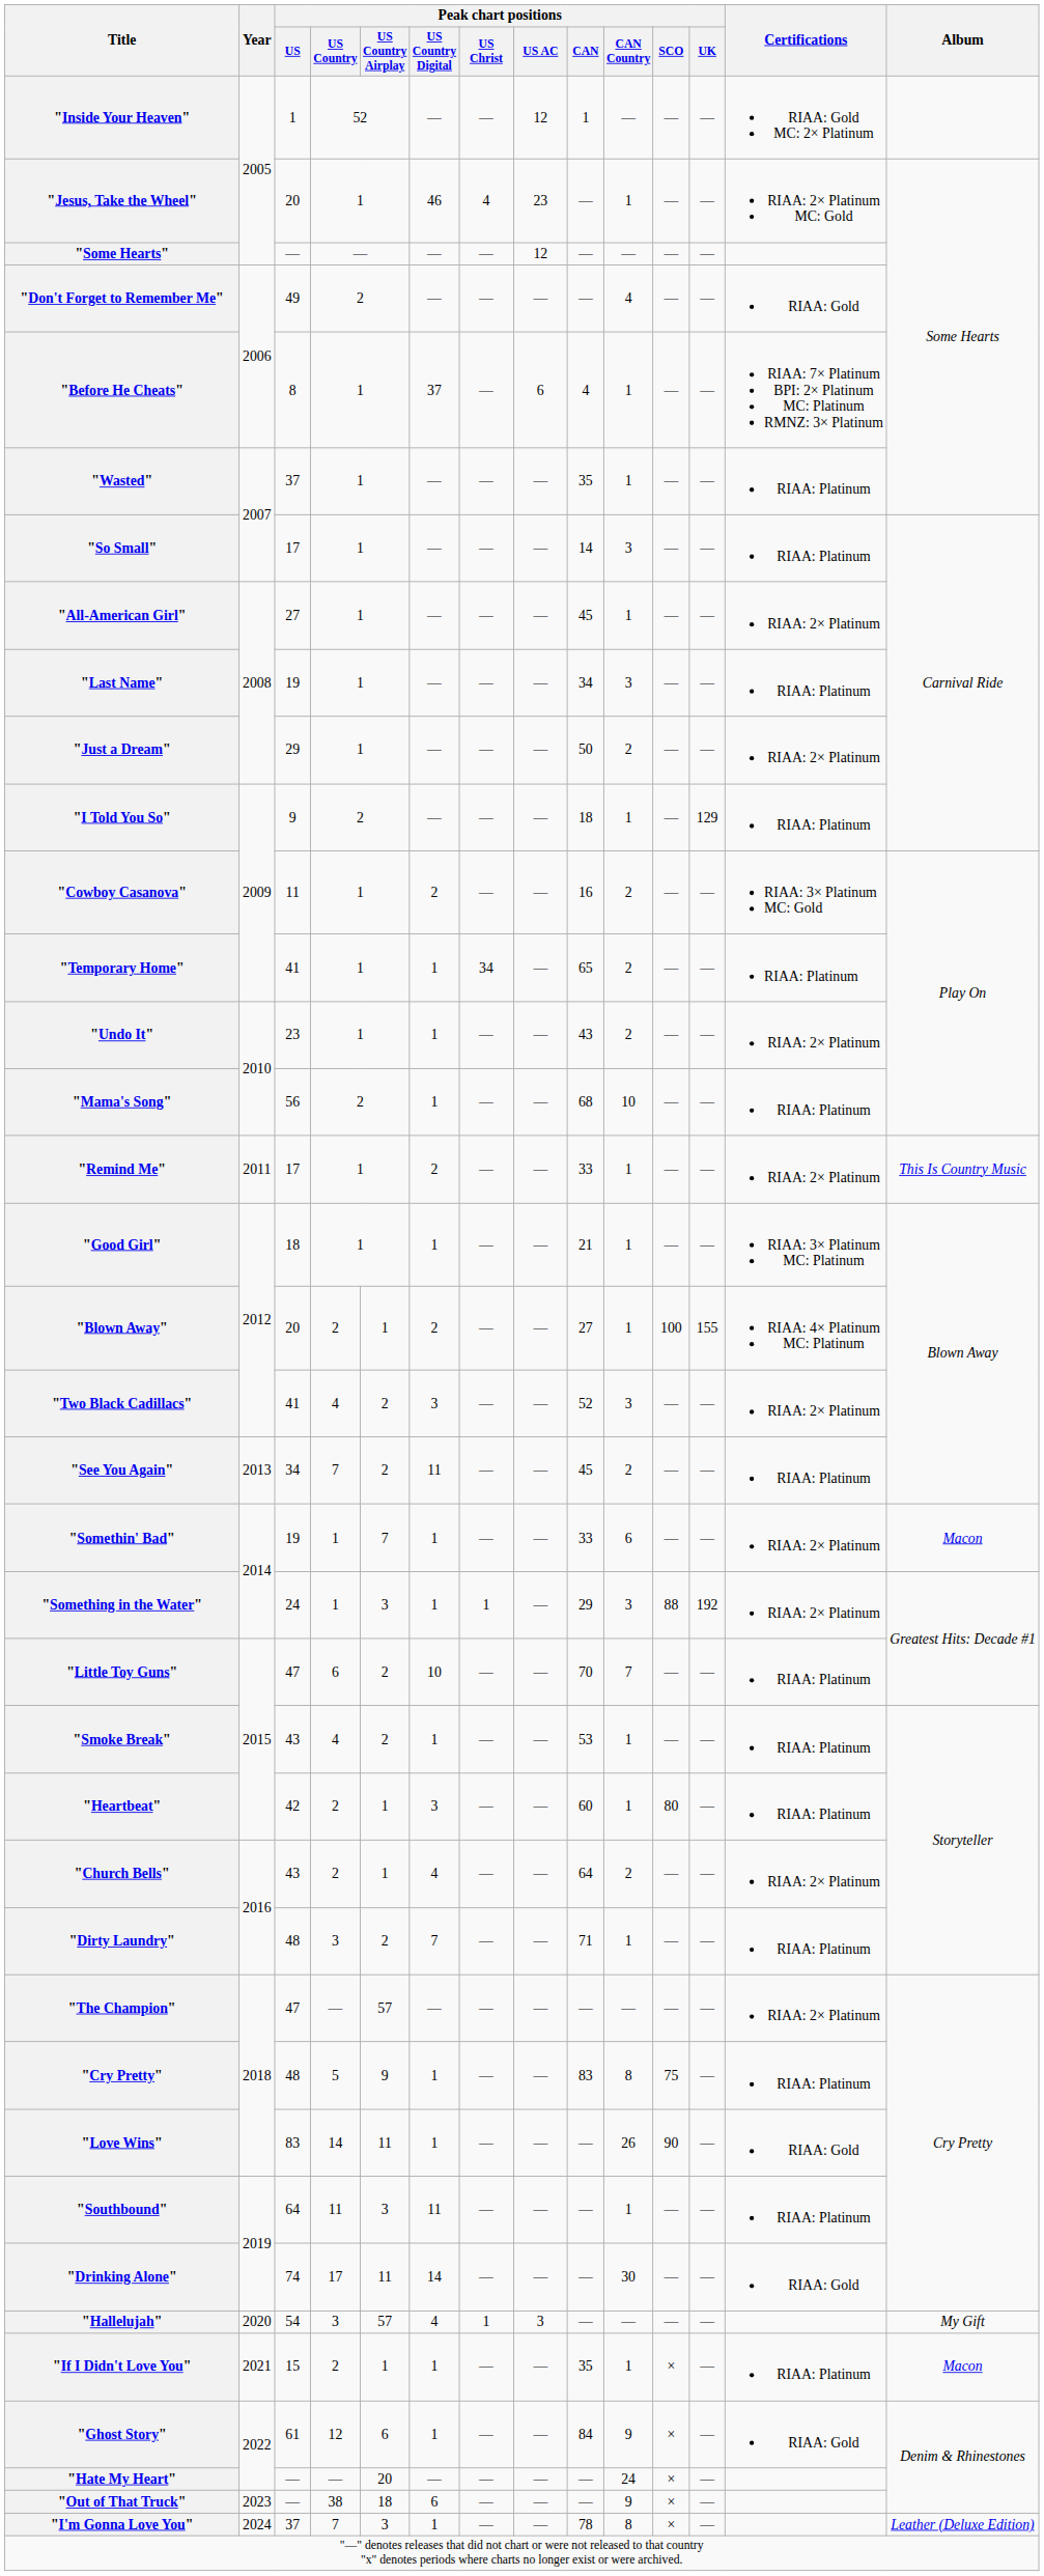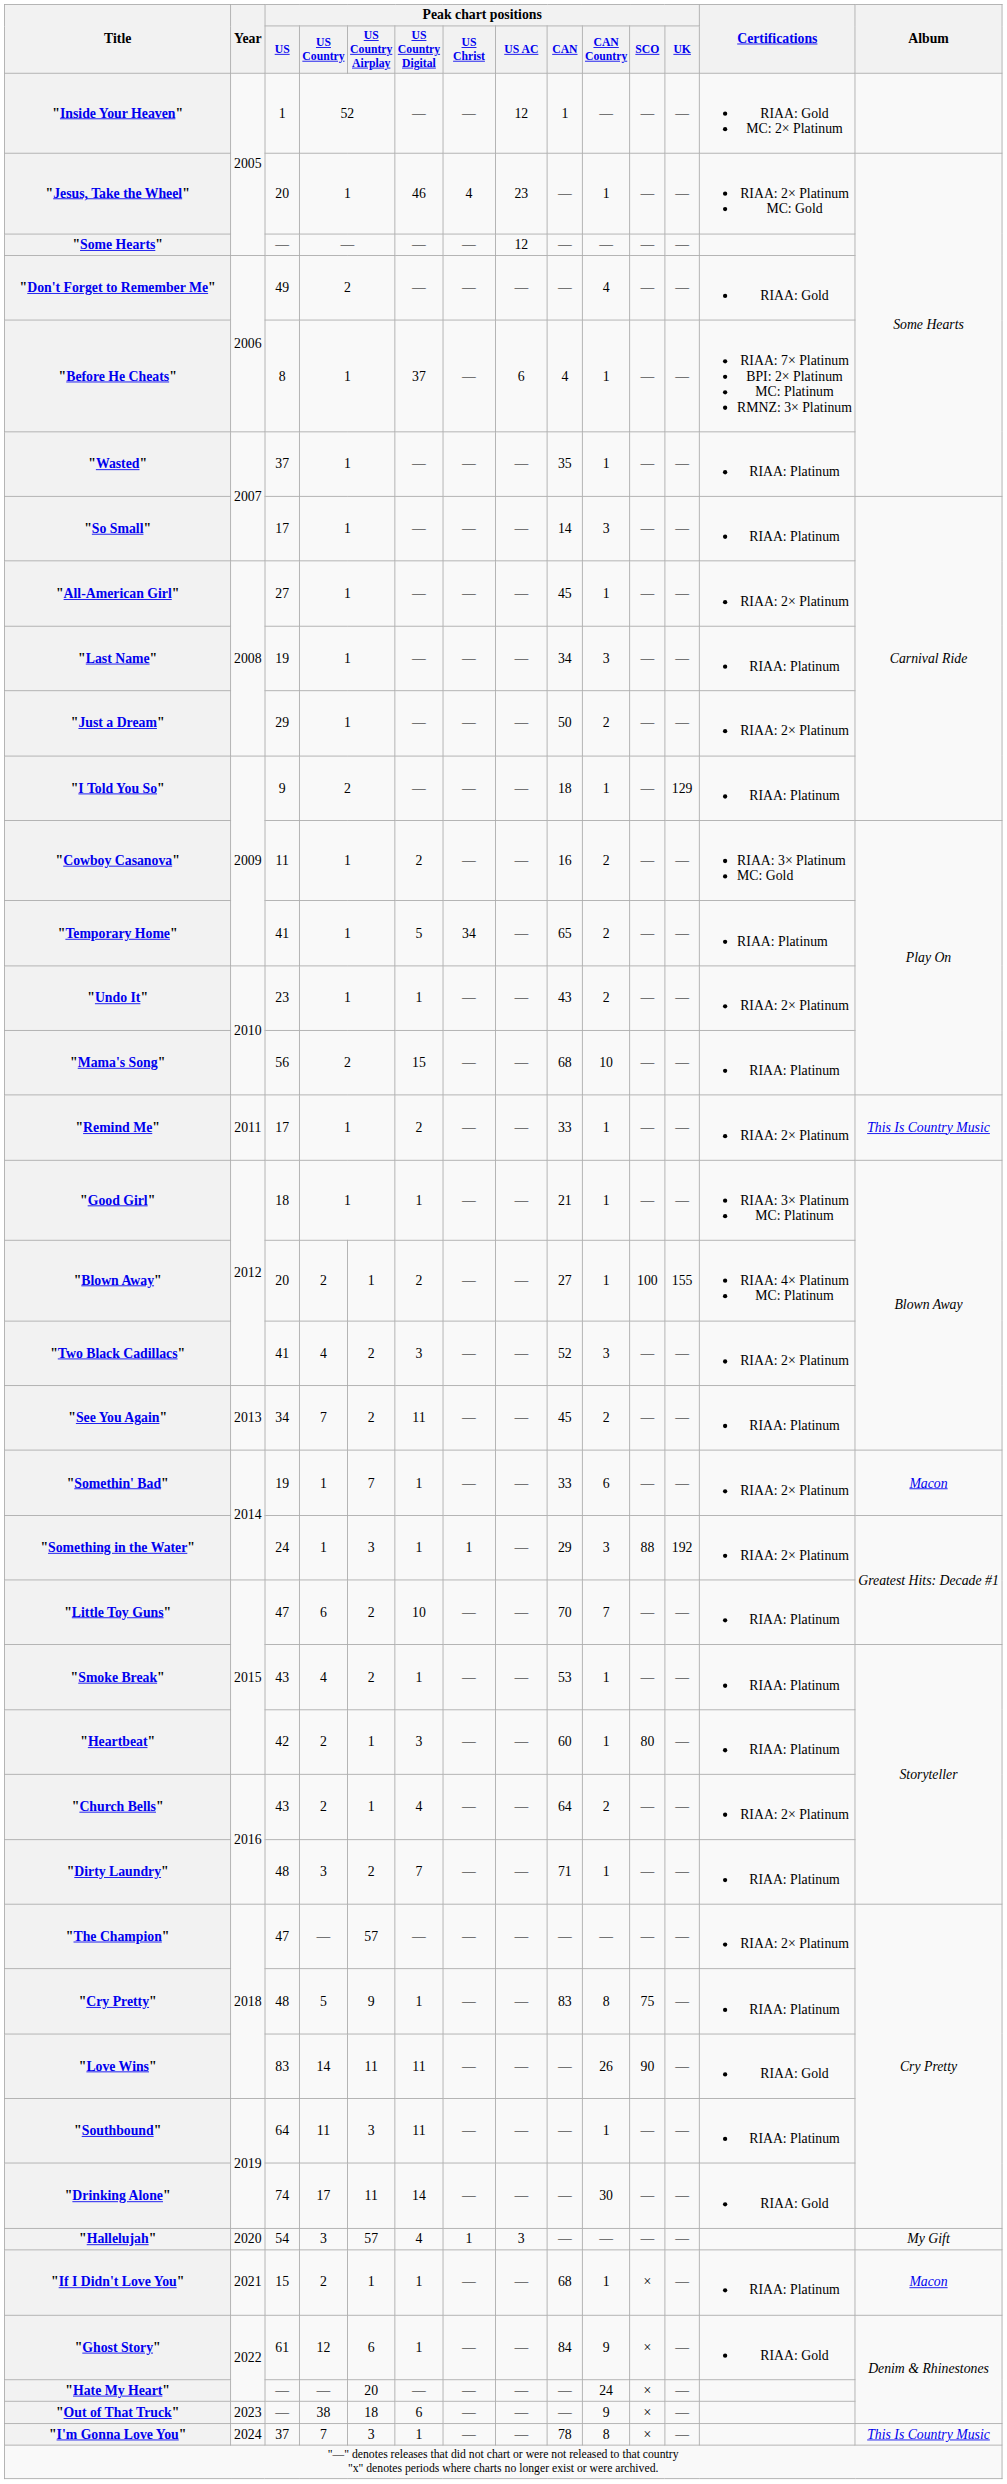"Temporary Home" | Peak chart positions / US Country Digital: 1 -> 5
"Mama's Song" | Peak chart positions / US Country Digital: 1 -> 15
"Love Wins" | Peak chart positions / US Country Digital: 1 -> 11
"If I Didn't Love You" | Peak chart positions / CAN: 35 -> 68
"I'm Gonna Love You" | Album: Leather (Deluxe Edition) -> This Is Country Music
